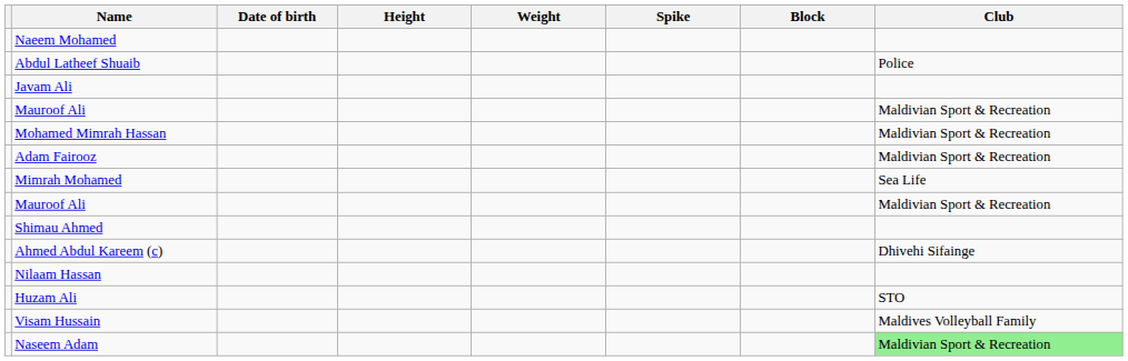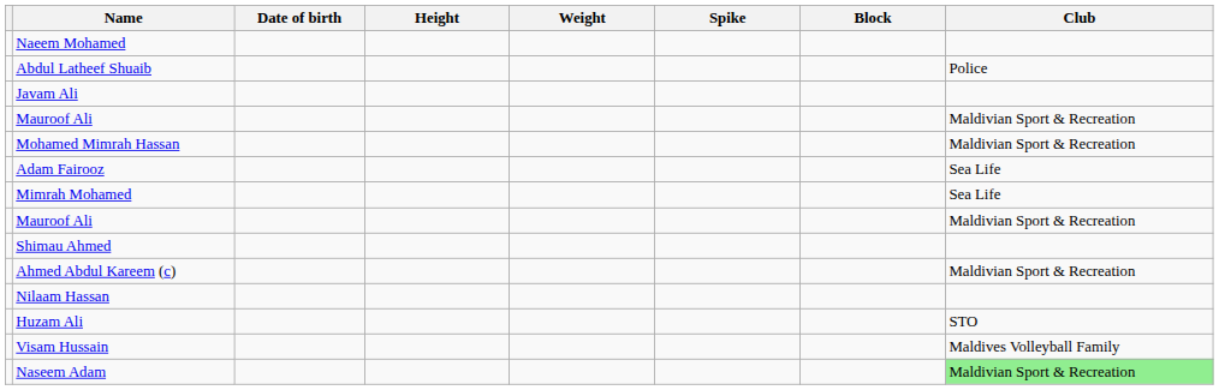Adam Fairooz | Club: Maldivian Sport & Recreation -> Sea Life
Ahmed Abdul Kareem (c) | Club: Dhivehi Sifainge -> Maldivian Sport & Recreation
